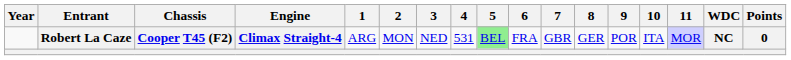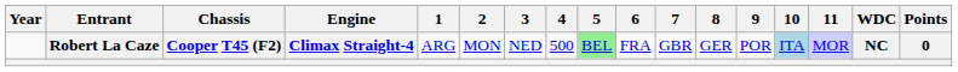Robert La Caze | 4: 531 -> 500
Robert La Caze | 10: no background -> lightblue background
